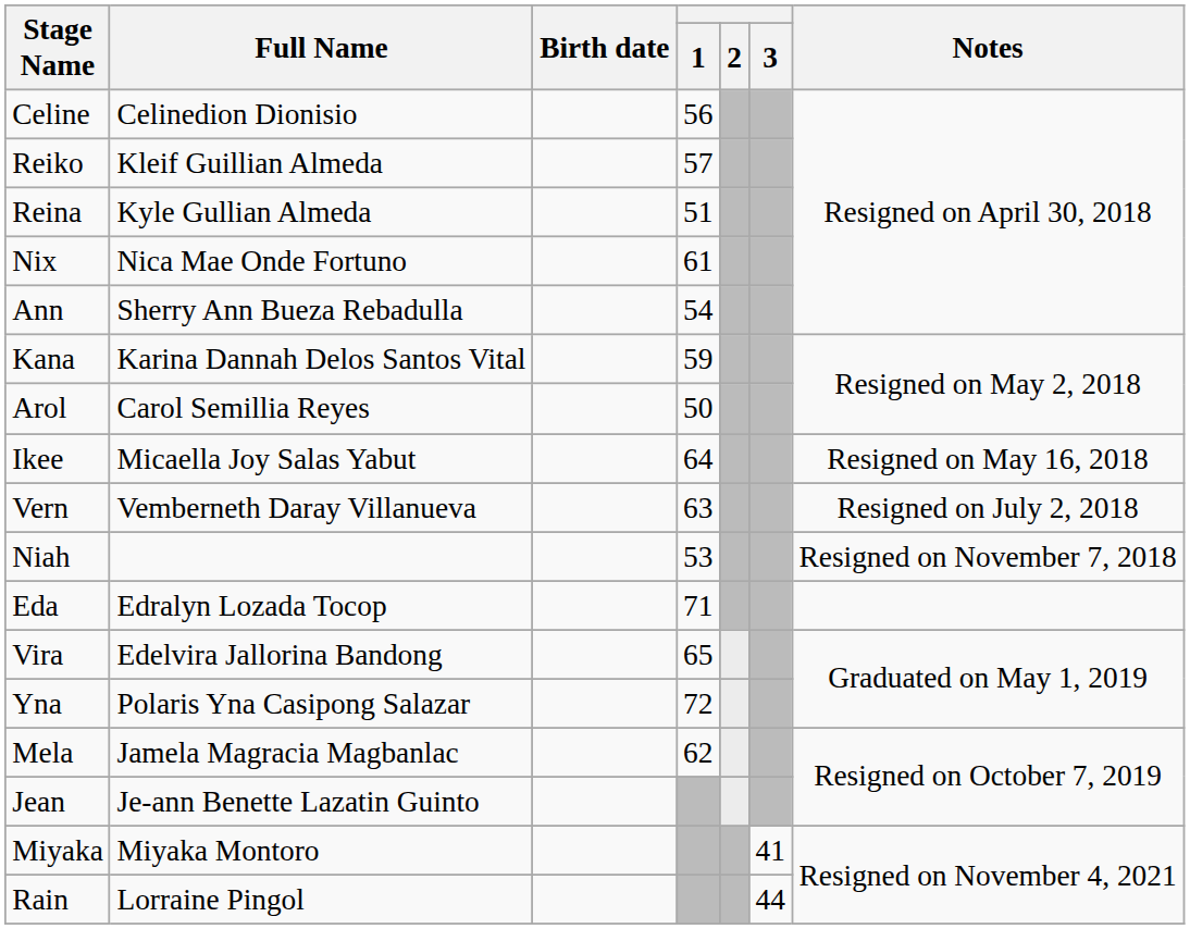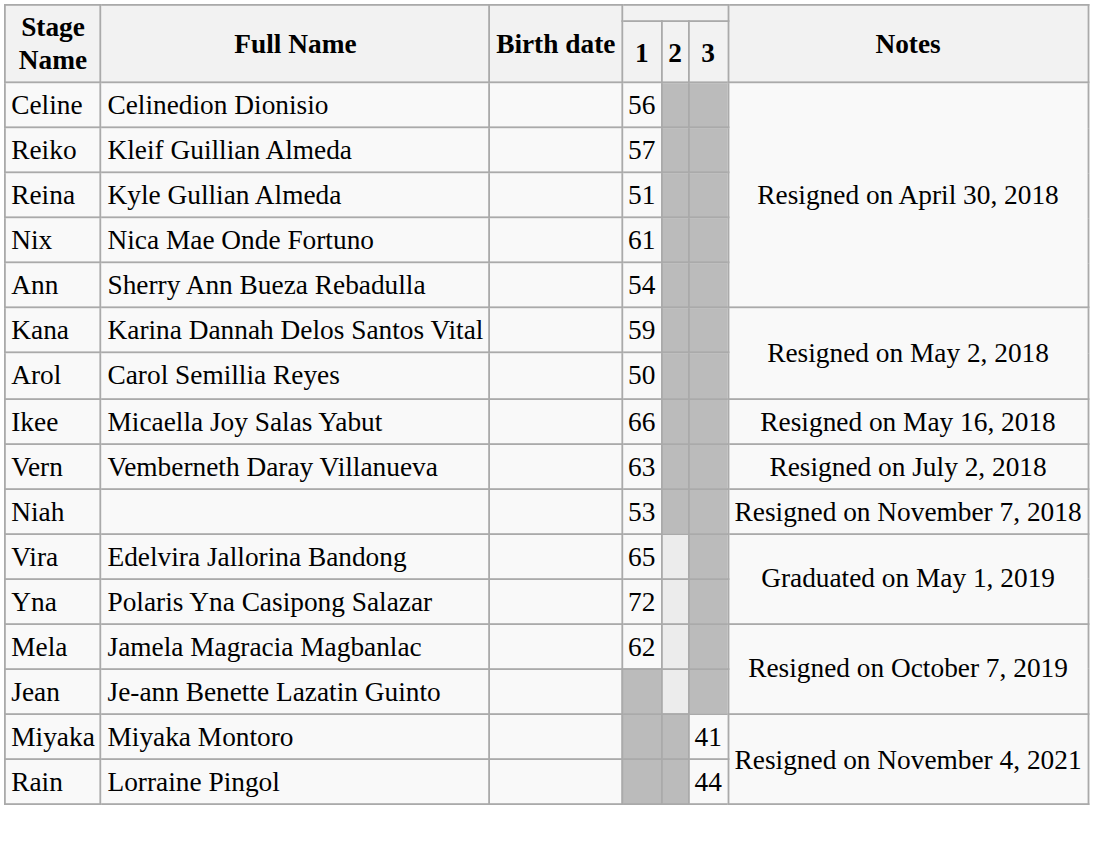Ikee | 1: 64 -> 66
- row: Eda | Edralyn Lozada Tocop | 71
